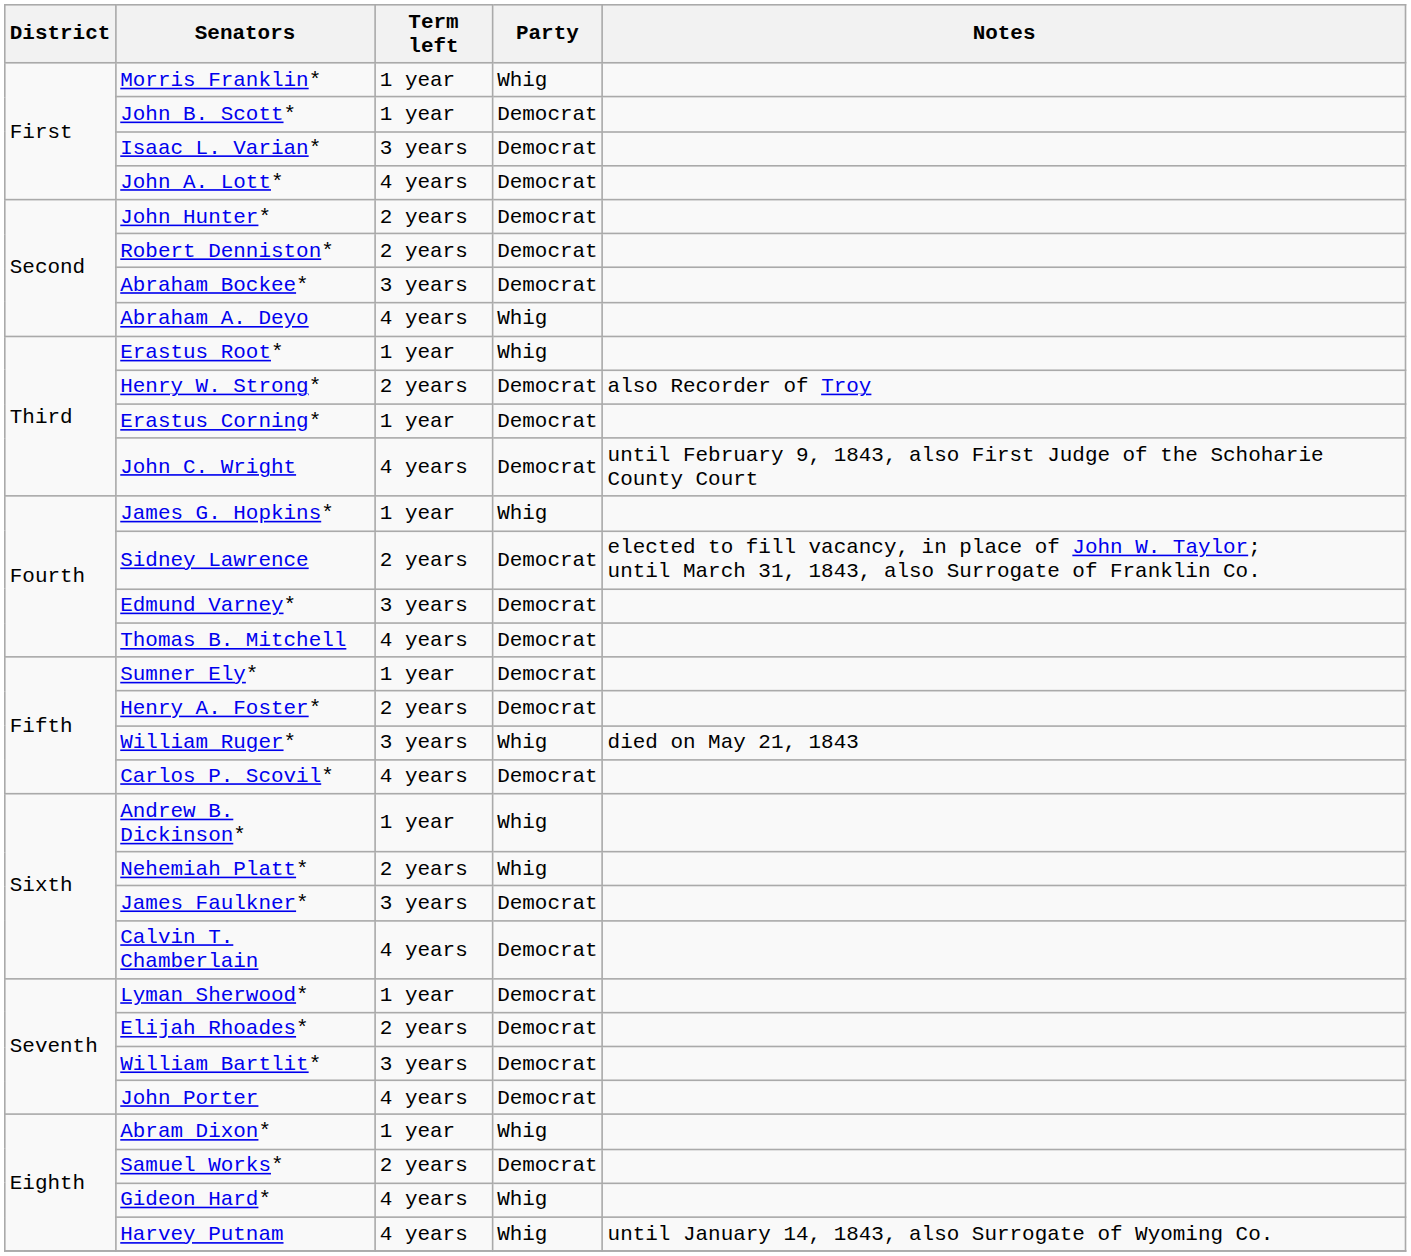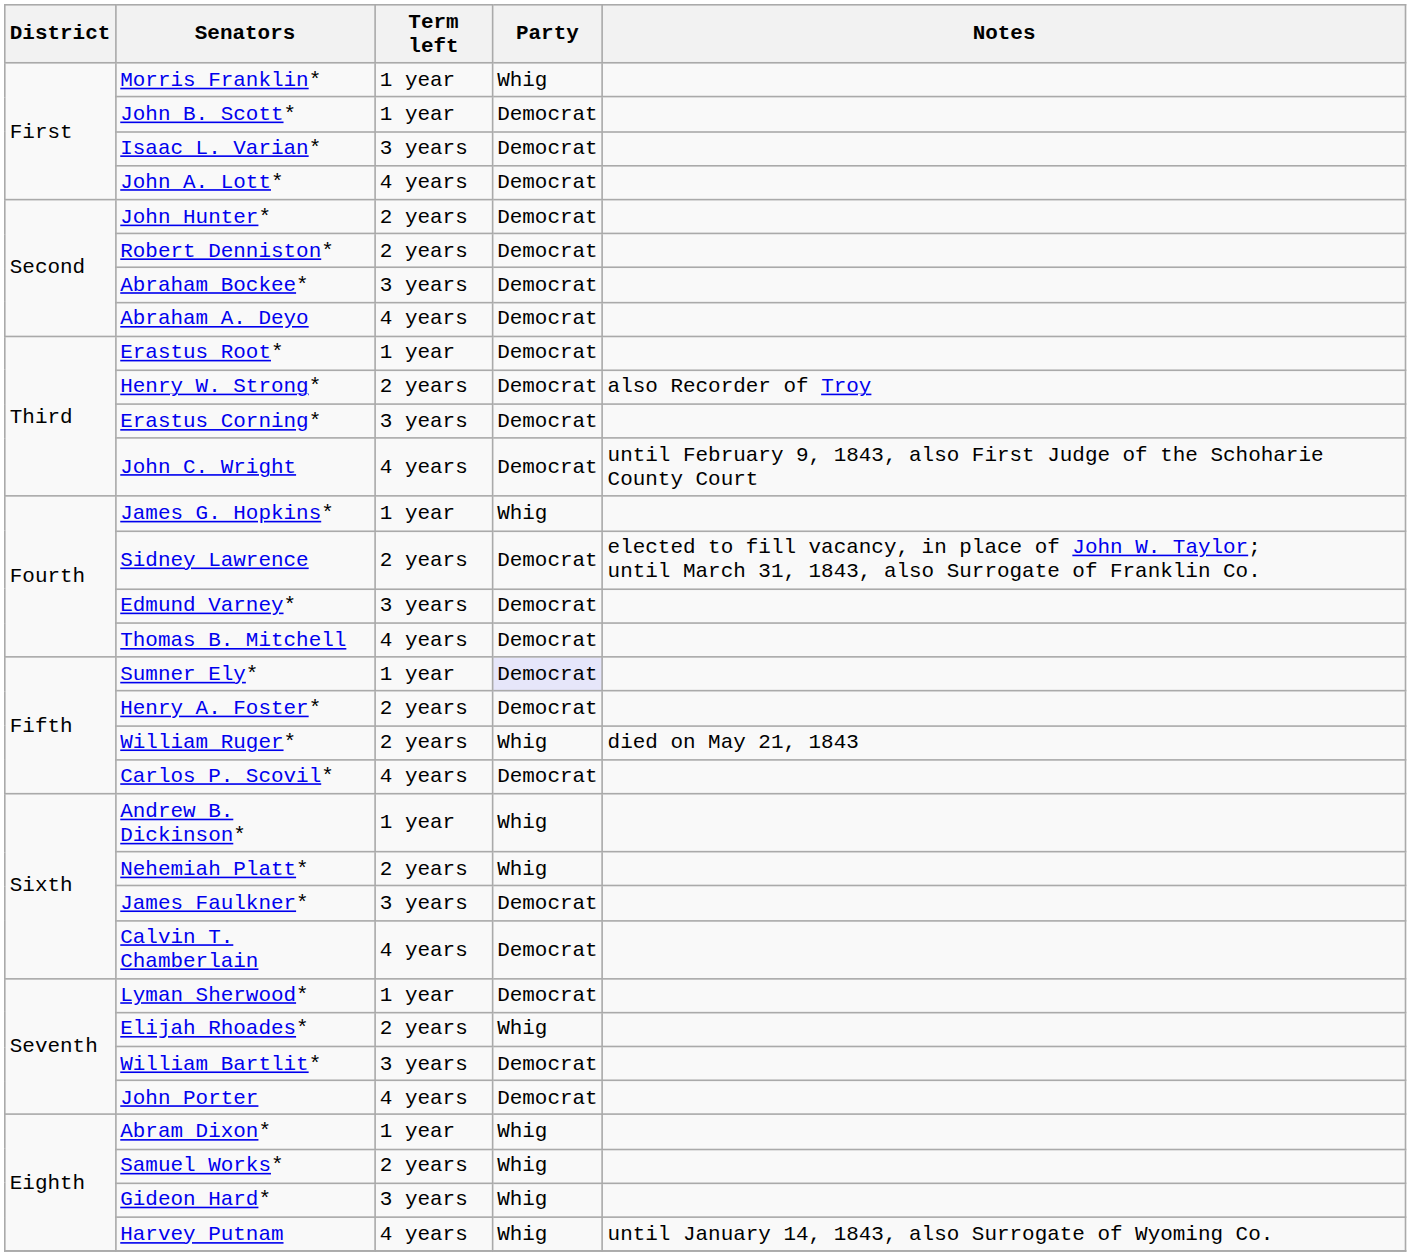Abraham A. Deyo | Party: Whig -> Democrat
Erastus Root* | Party: Whig -> Democrat
Erastus Corning* | Term left: 1 year -> 3 years
Sumner Ely* | Party: no background -> lavender background
William Ruger* | Term left: 3 years -> 2 years
Elijah Rhoades* | Party: Democrat -> Whig
Samuel Works* | Party: Democrat -> Whig
Gideon Hard* | Term left: 4 years -> 3 years
